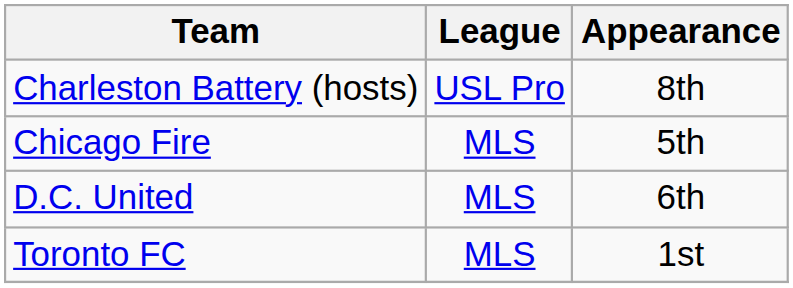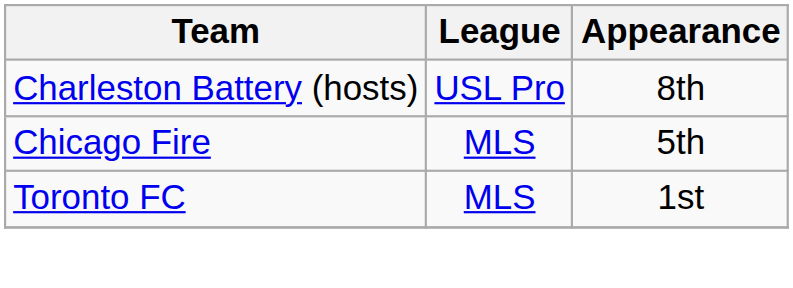- row: D.C. United | MLS | 6th
